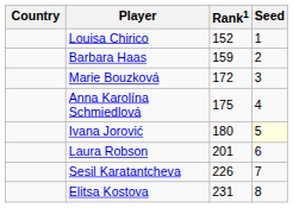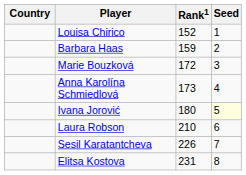Anna Karolína Schmiedlová | Rank1: 175 -> 173
Laura Robson | Rank1: 201 -> 210
